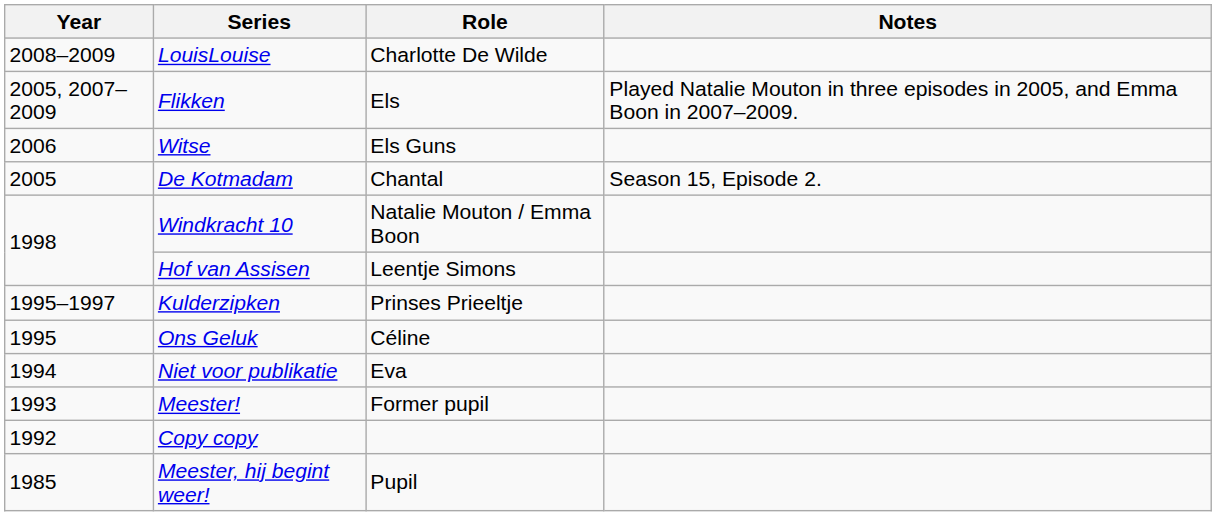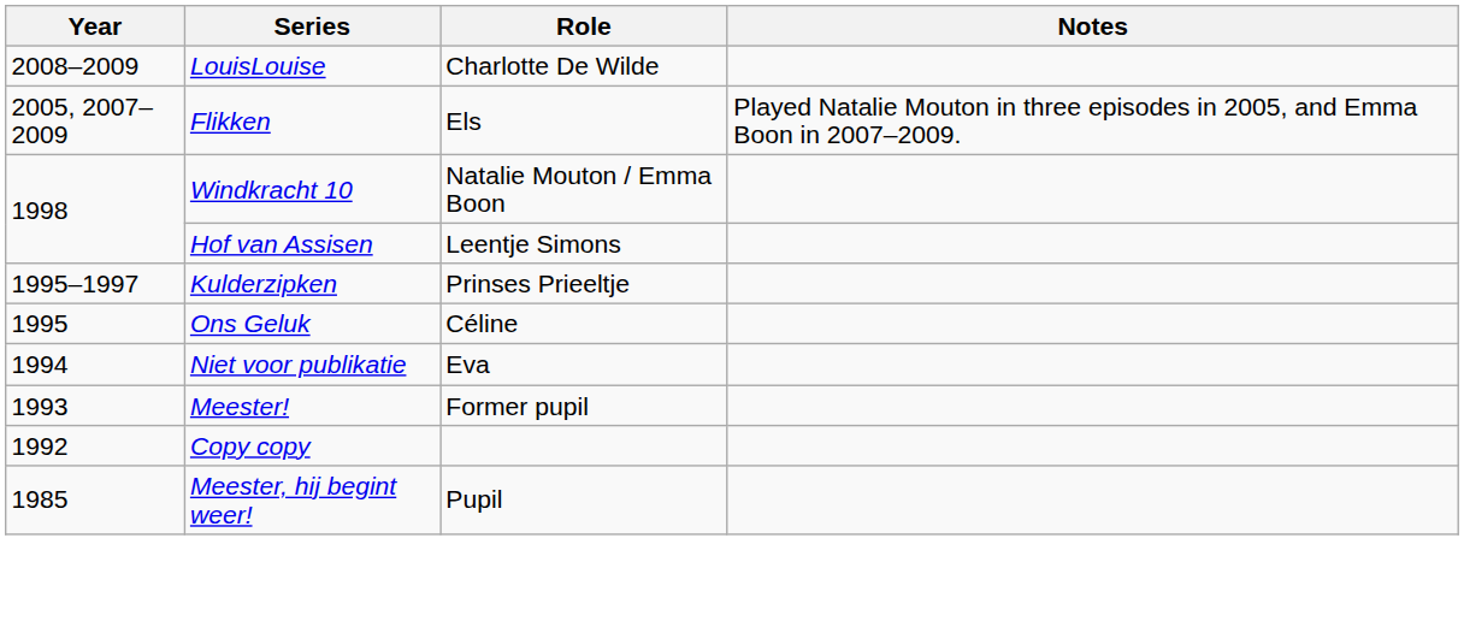- row: 2006 | Witse | Els Guns
- row: 2005 | De Kotmadam | Chantal | Season 15, Episode 2.
